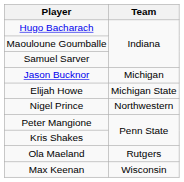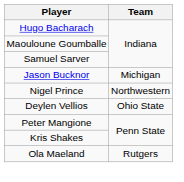- row: Elijah Howe | Michigan State
+ row: Deylen Vellios | Ohio State
- row: Max Keenan | Wisconsin
